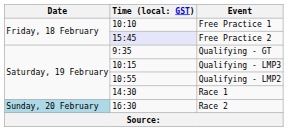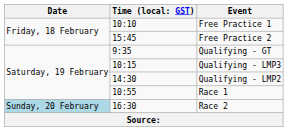Free Practice 2 | column 2: lavender background -> no background
Qualifying - LMP2 | column 2: 10:55 -> 14:30
Race 1 | column 2: 14:30 -> 10:55
